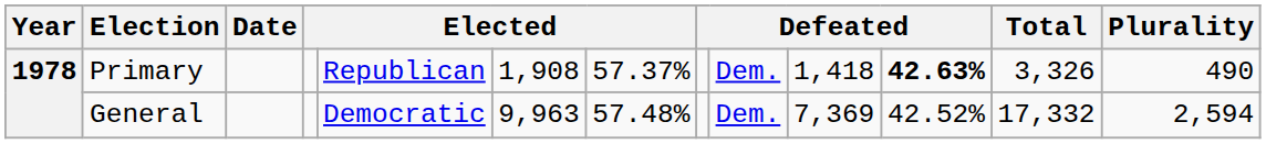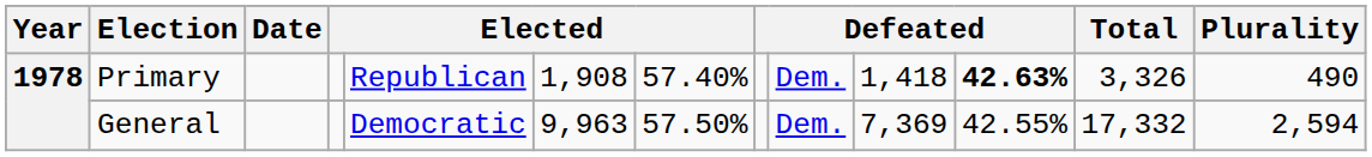Primary | column 7: 57.37% -> 57.40%
General | column 7: 57.48% -> 57.50%
General | column 11: 42.52% -> 42.55%
